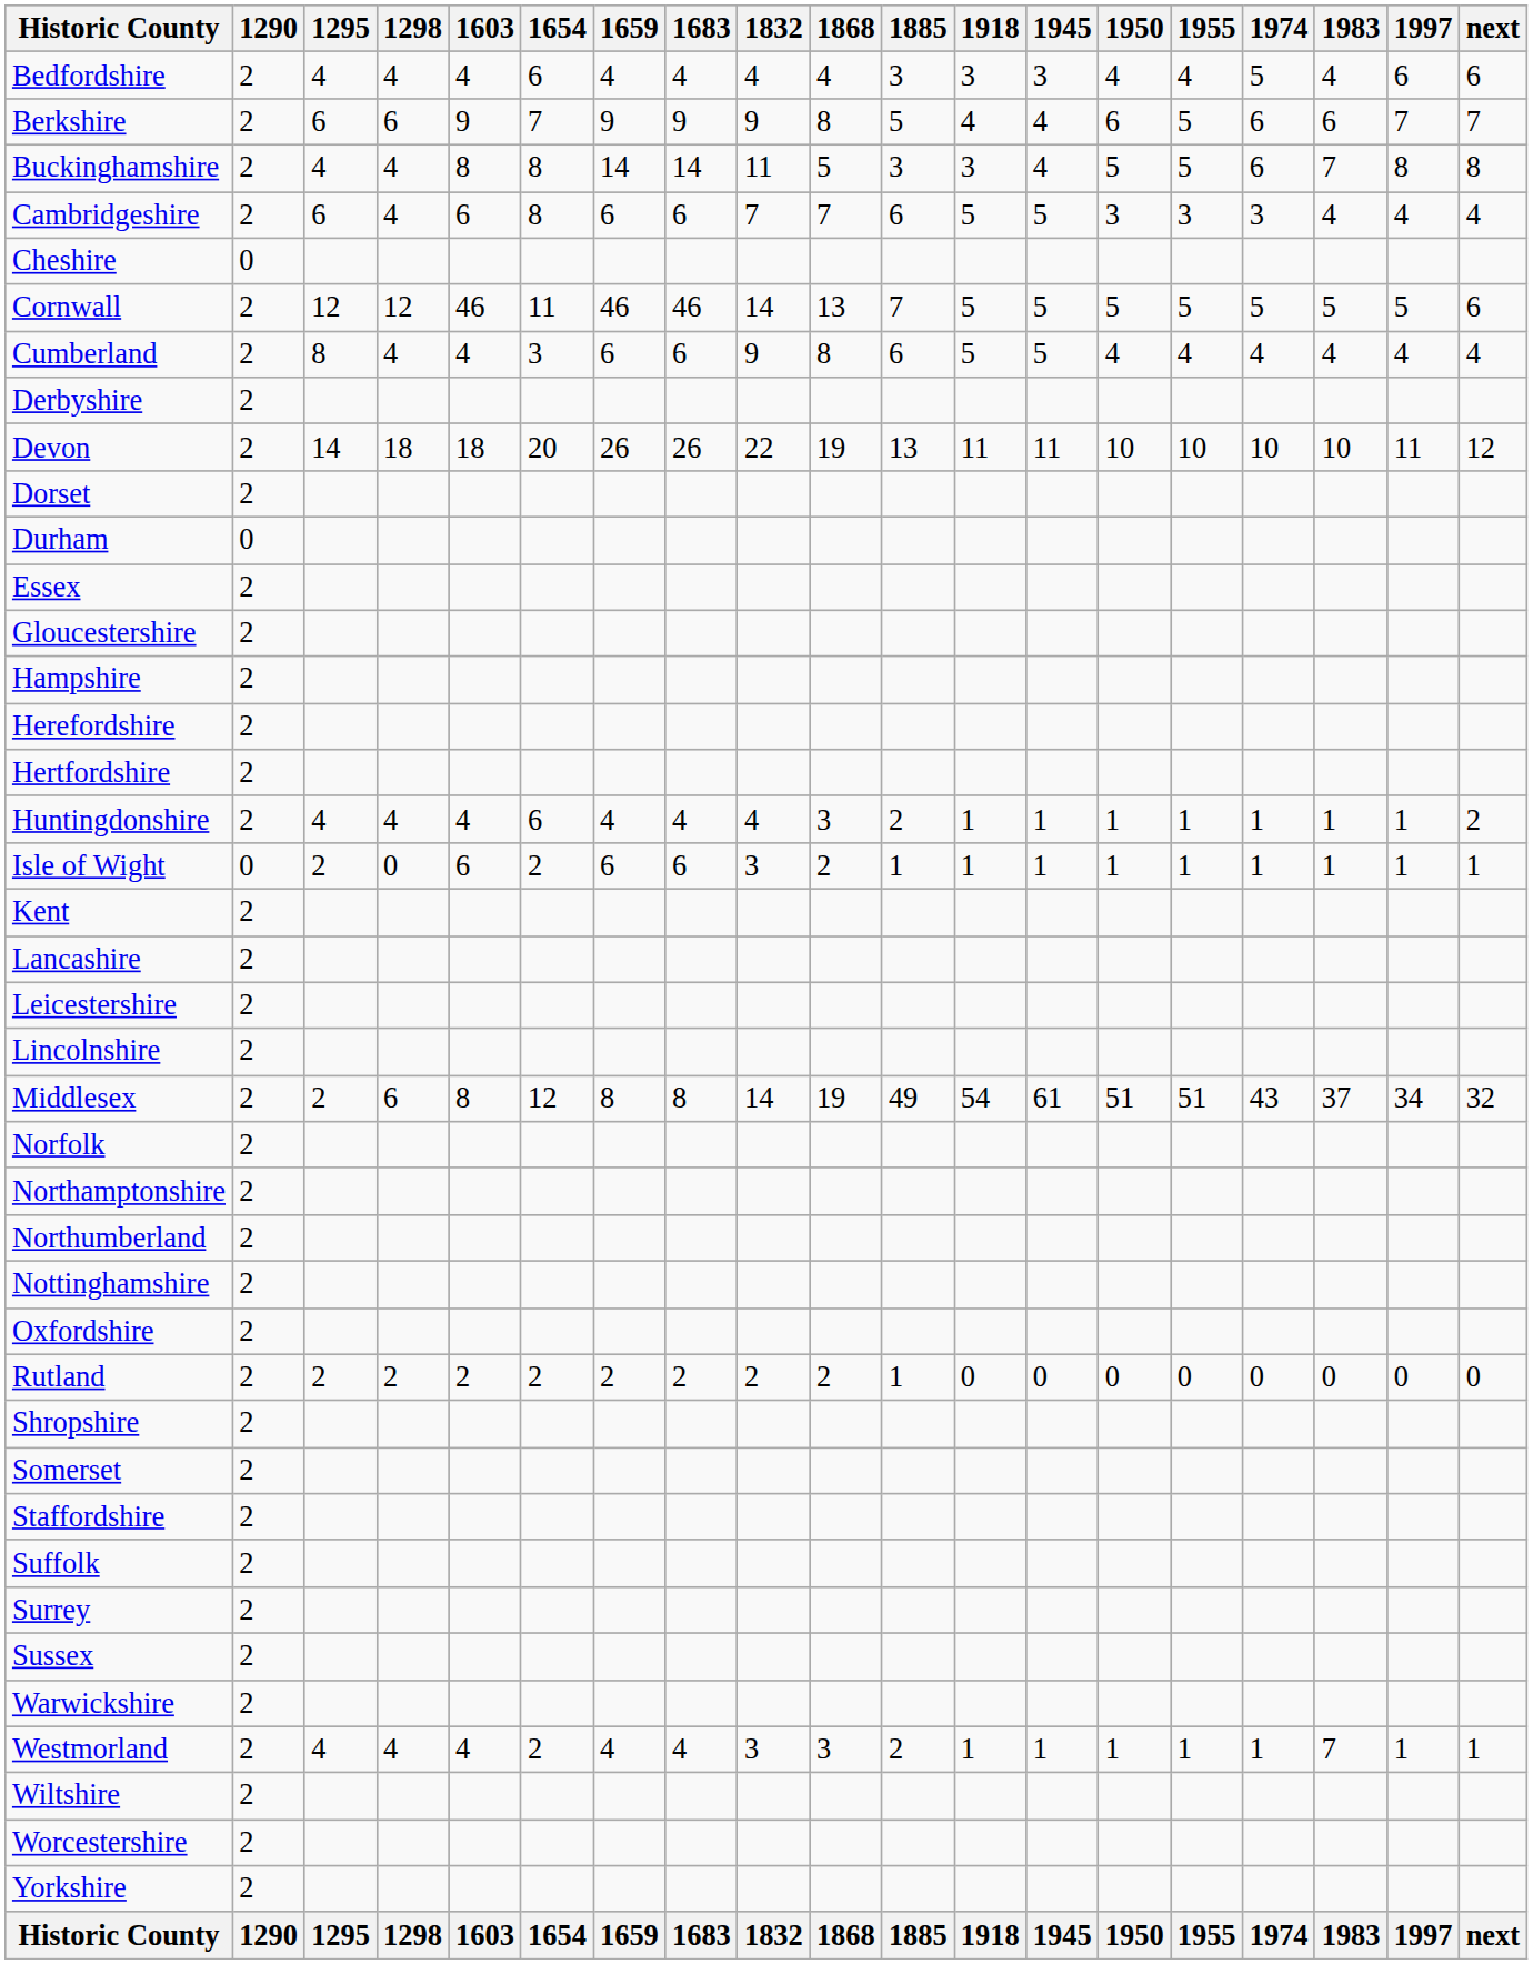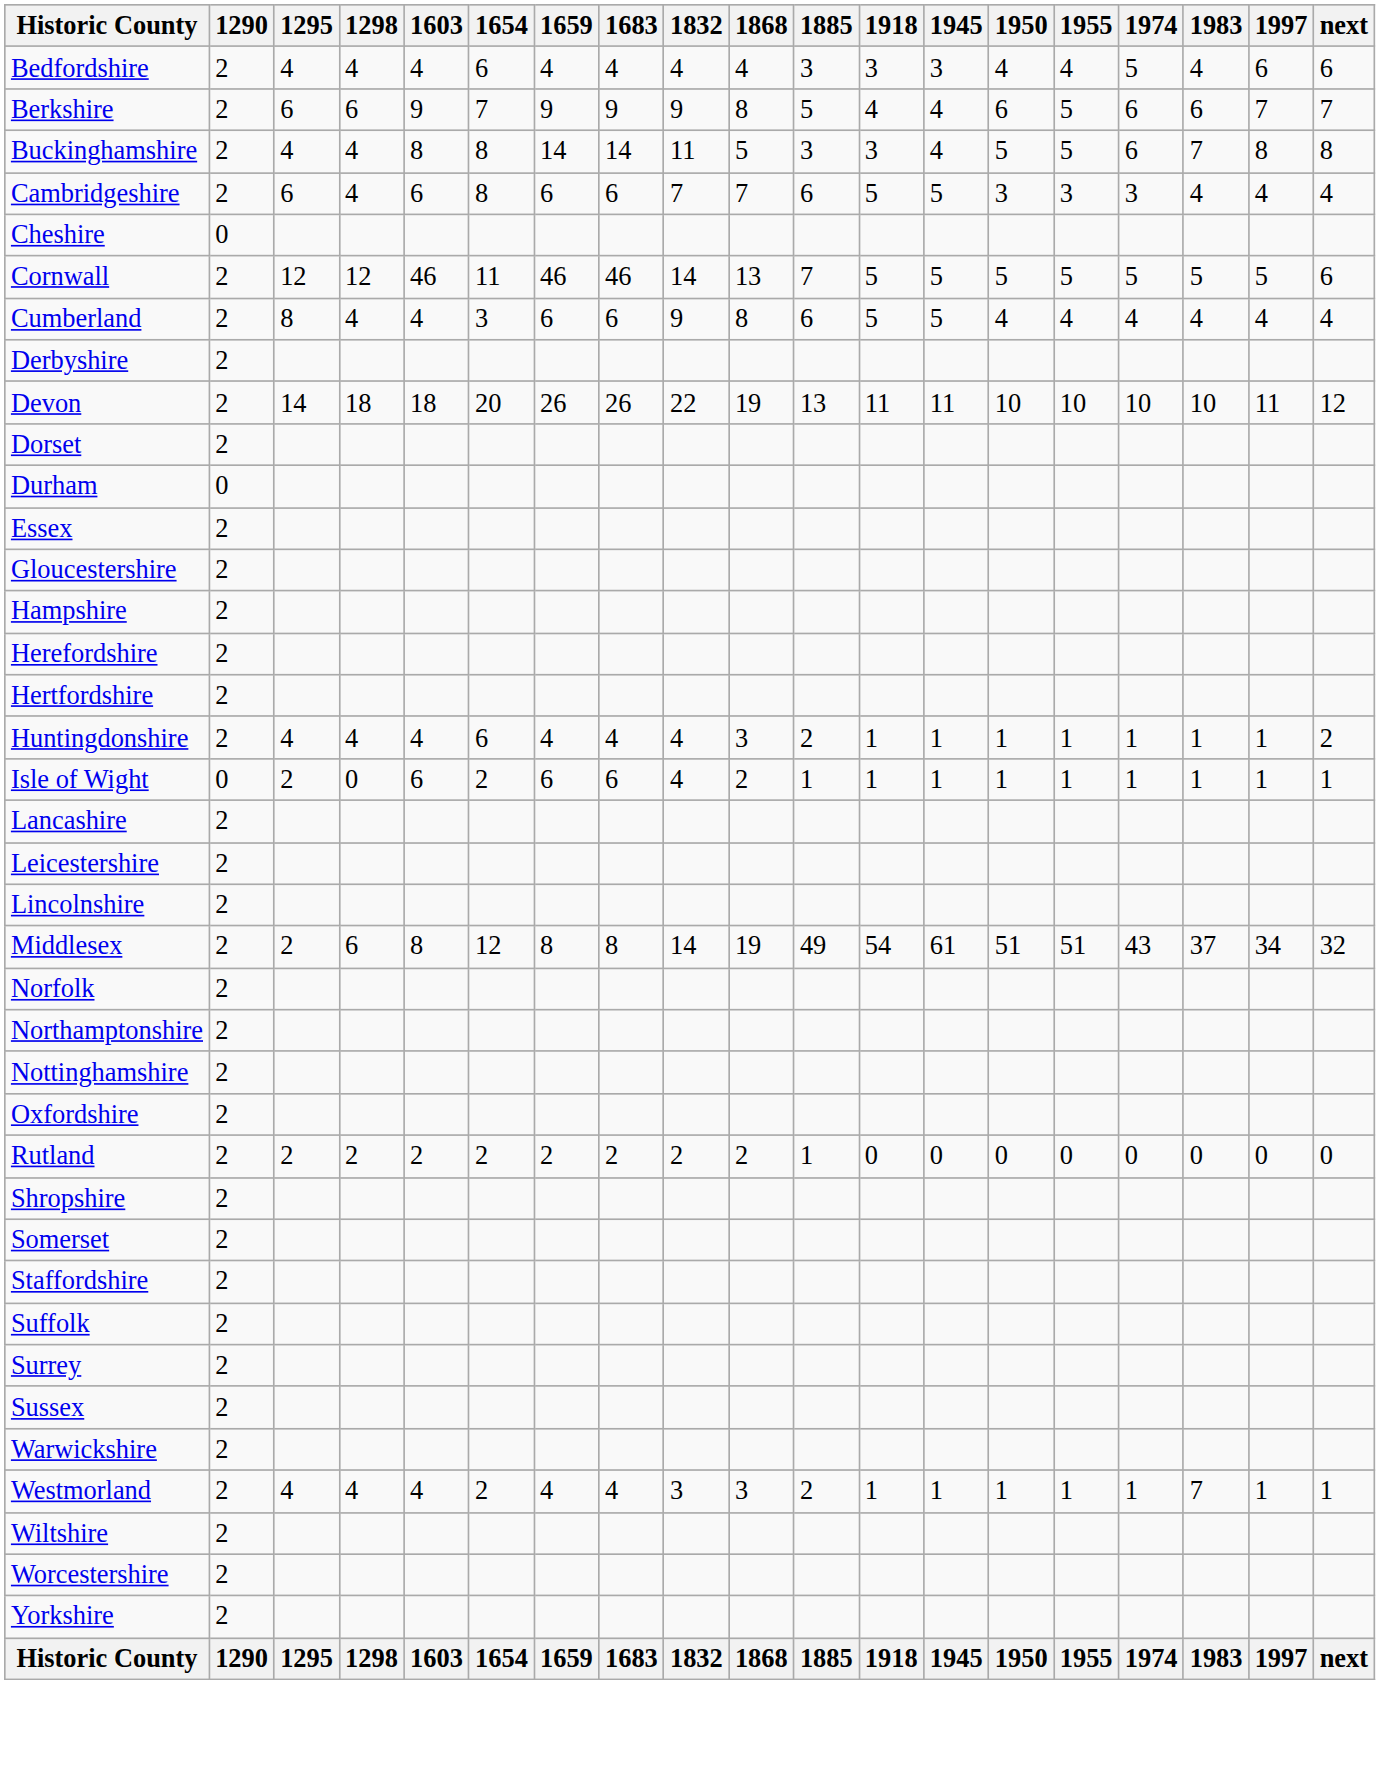Isle of Wight | 1832: 3 -> 4
- row: Kent | 2
- row: Northumberland | 2
